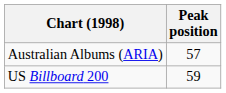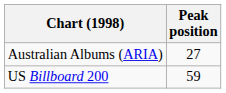Australian Albums (ARIA) | Peak position: 57 -> 27
